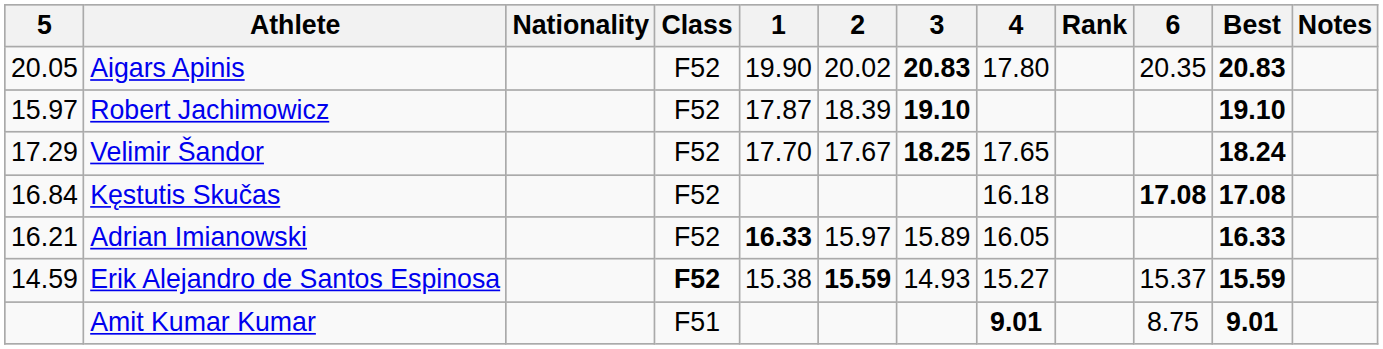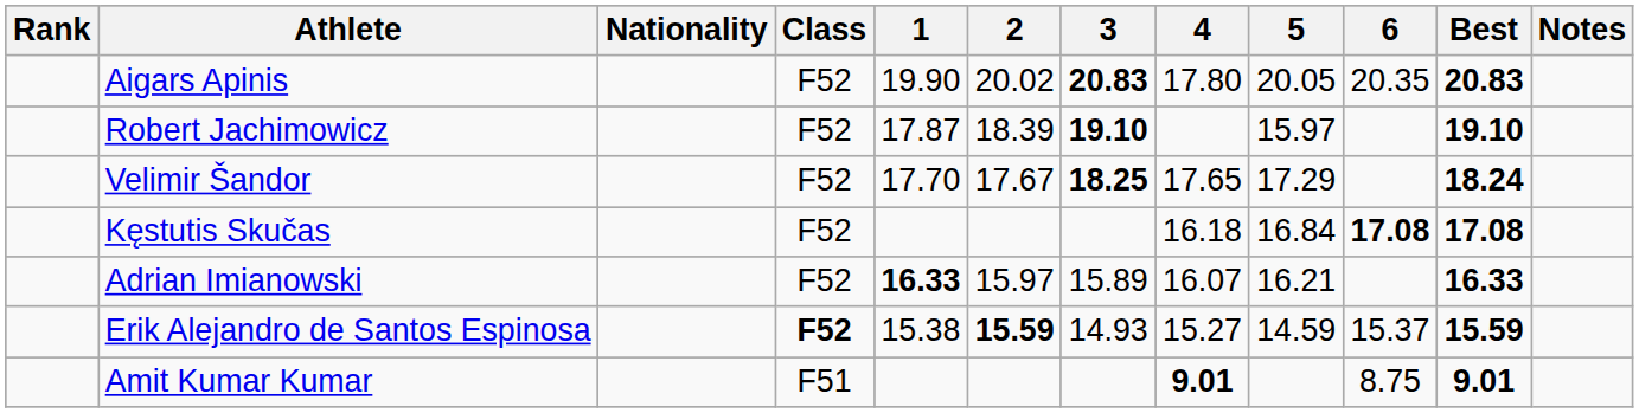columns swapped: Rank <-> 5
Adrian Imianowski | 4: 16.05 -> 16.07
